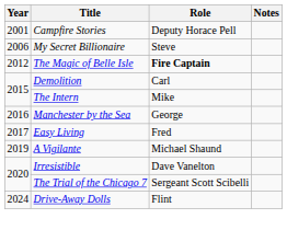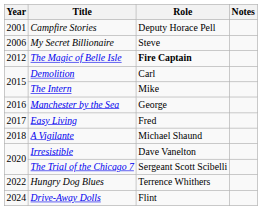A Vigilante | Year: 2019 -> 2018
+ row: 2022 | Hungry Dog Blues | Terrence Whithers
